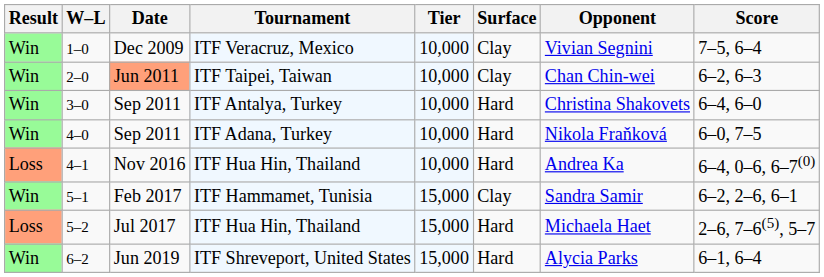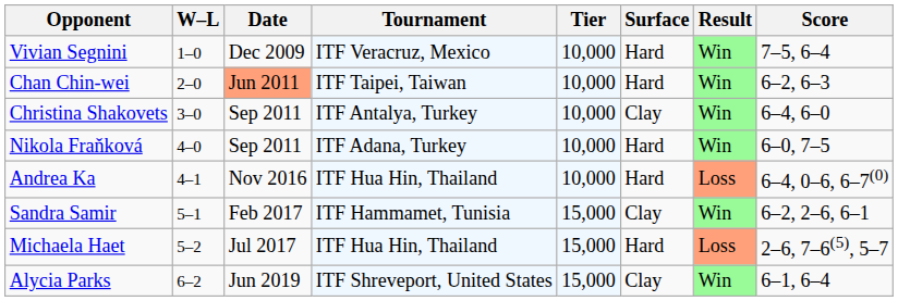columns swapped: Result <-> Opponent
1–0 | Surface: Clay -> Hard
2–0 | Surface: Clay -> Hard
3–0 | Surface: Hard -> Clay
6–2 | Surface: Hard -> Clay
